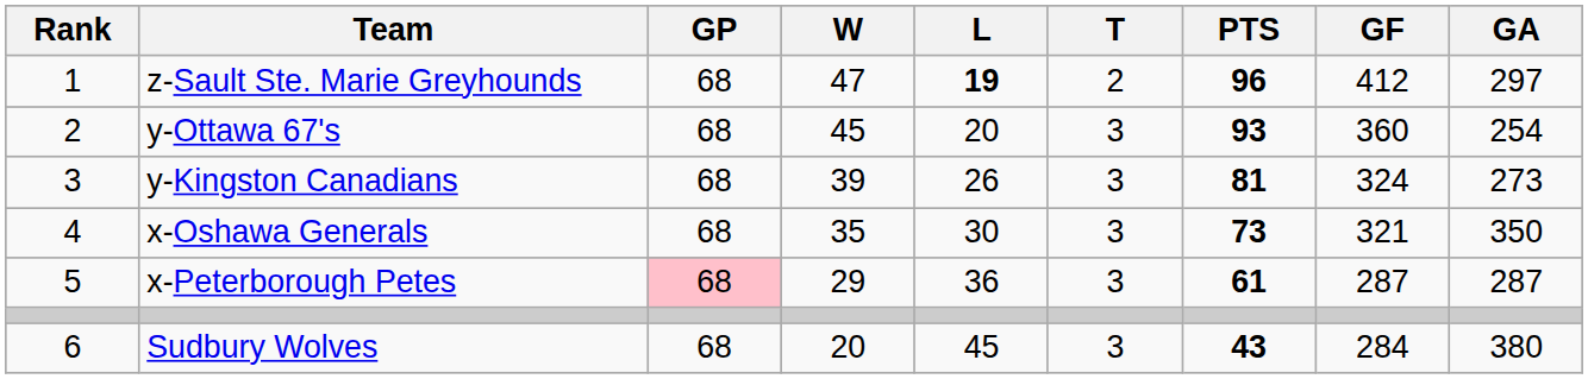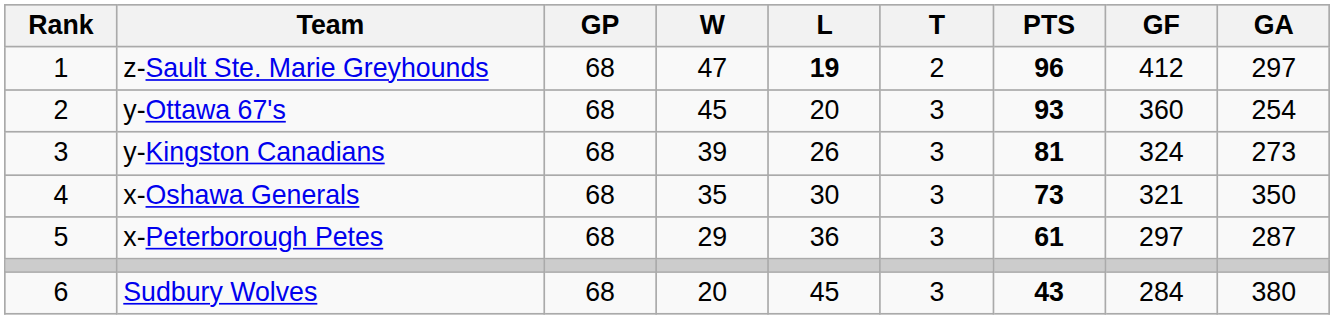x-Peterborough Petes | GP: pink background -> no background
x-Peterborough Petes | GF: 287 -> 297
